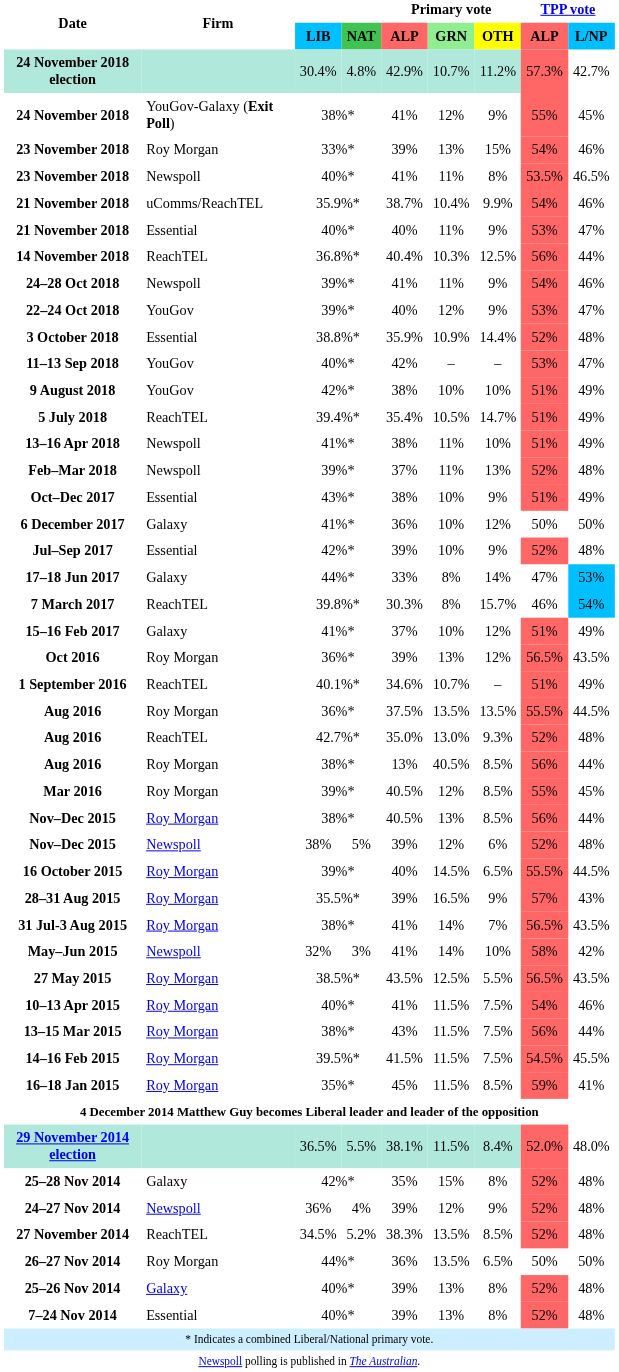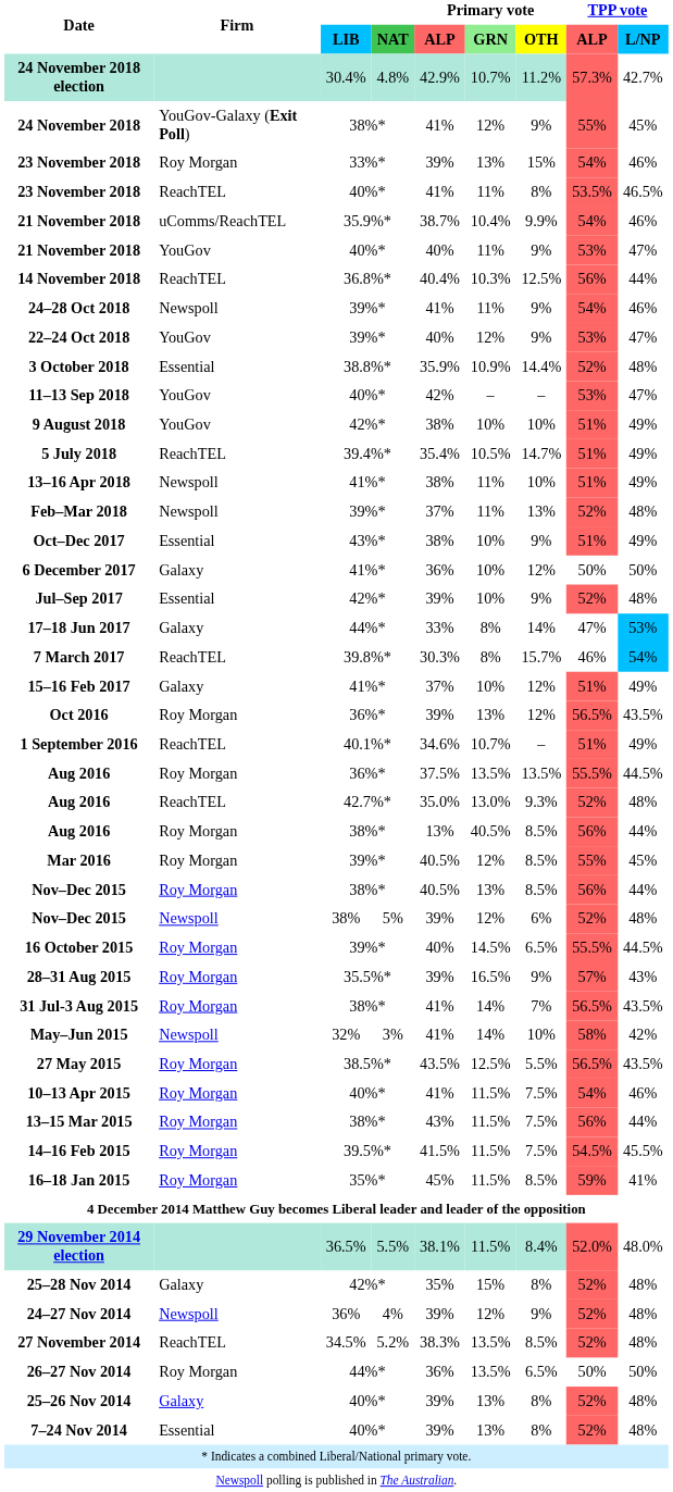23 November 2018 / 40%* | Firm: Newspoll -> ReachTEL
21 November 2018 / 40%* | Firm: Essential -> YouGov
